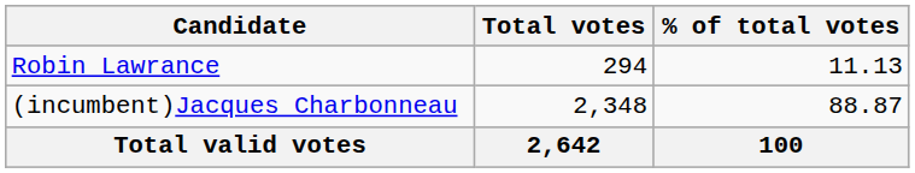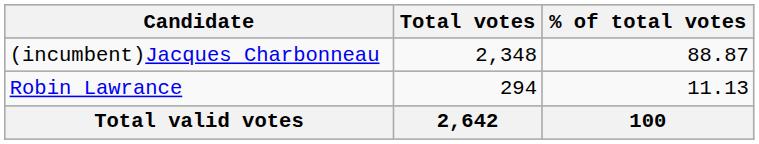rows swapped: (incumbent)Jacques Charbonneau <-> Robin Lawrance
